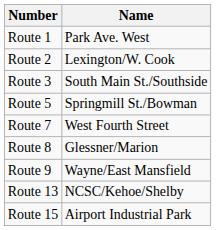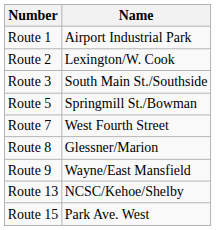Route 1 | Name: Park Ave. West -> Airport Industrial Park
Route 15 | Name: Airport Industrial Park -> Park Ave. West
